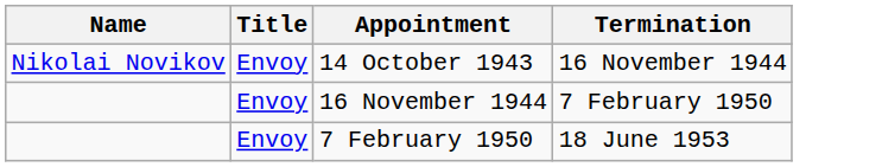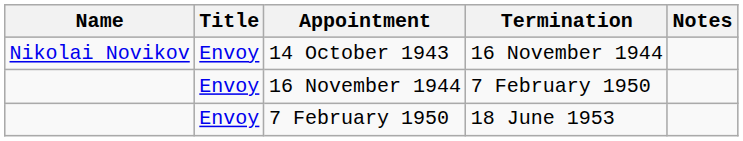+ column: Notes
